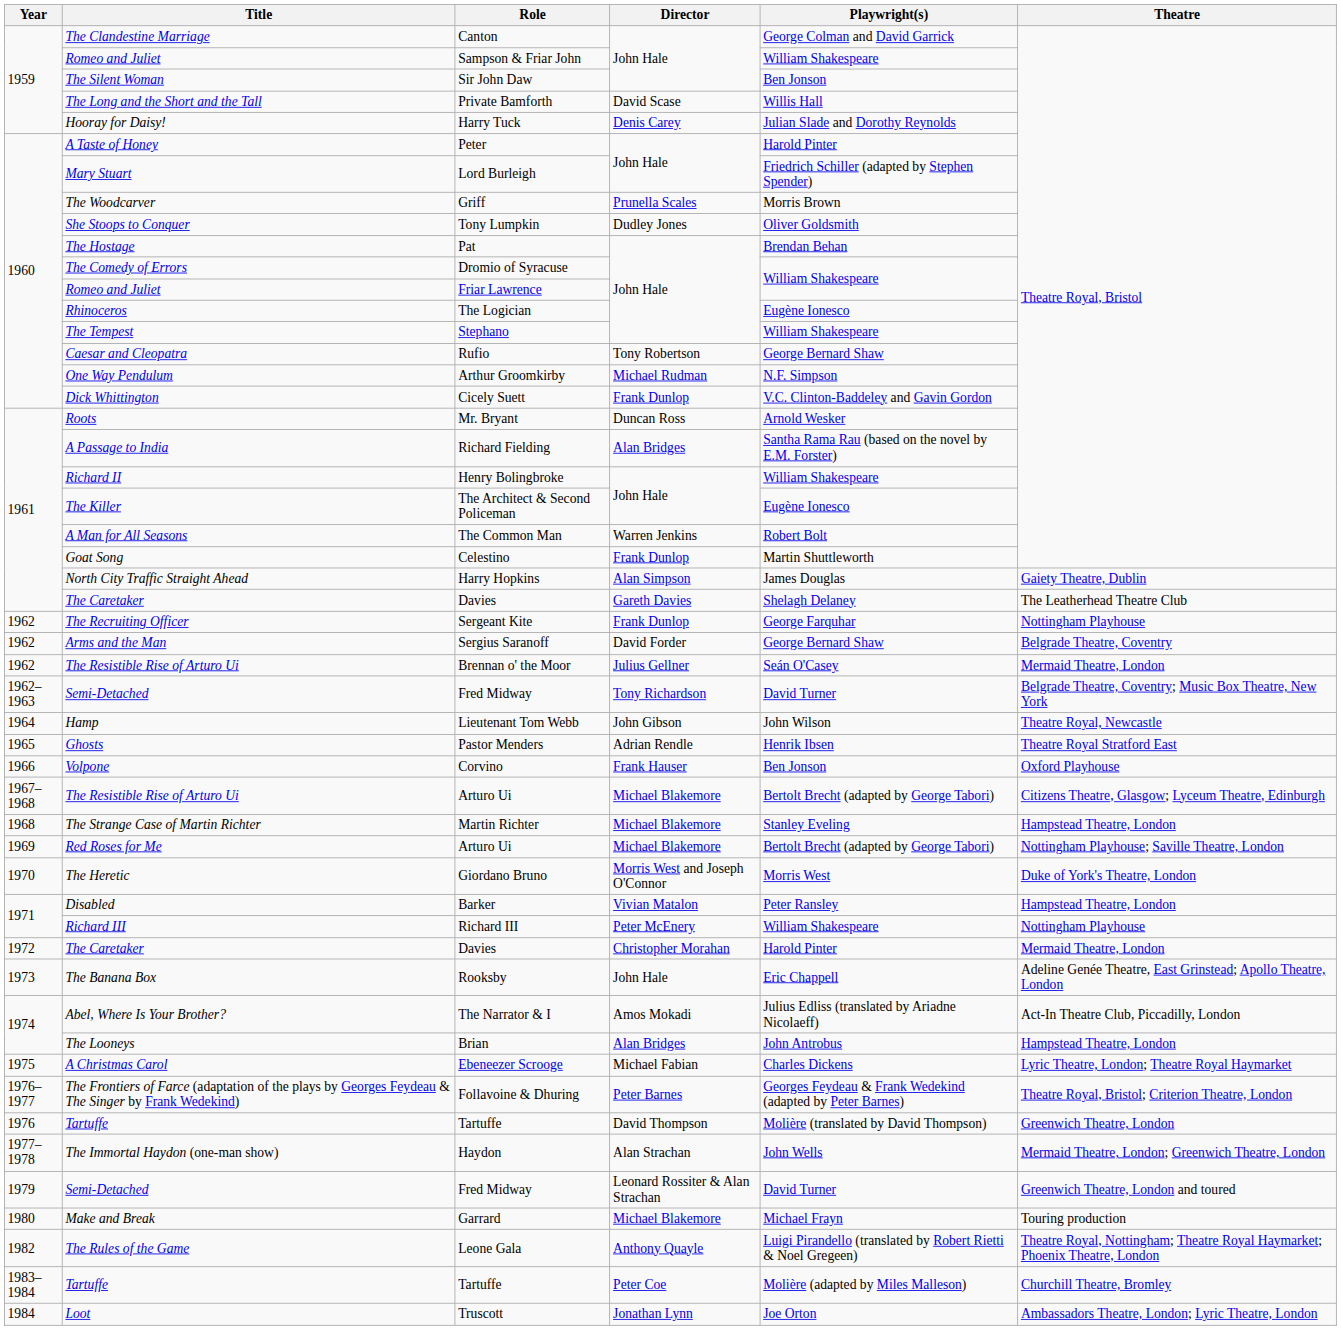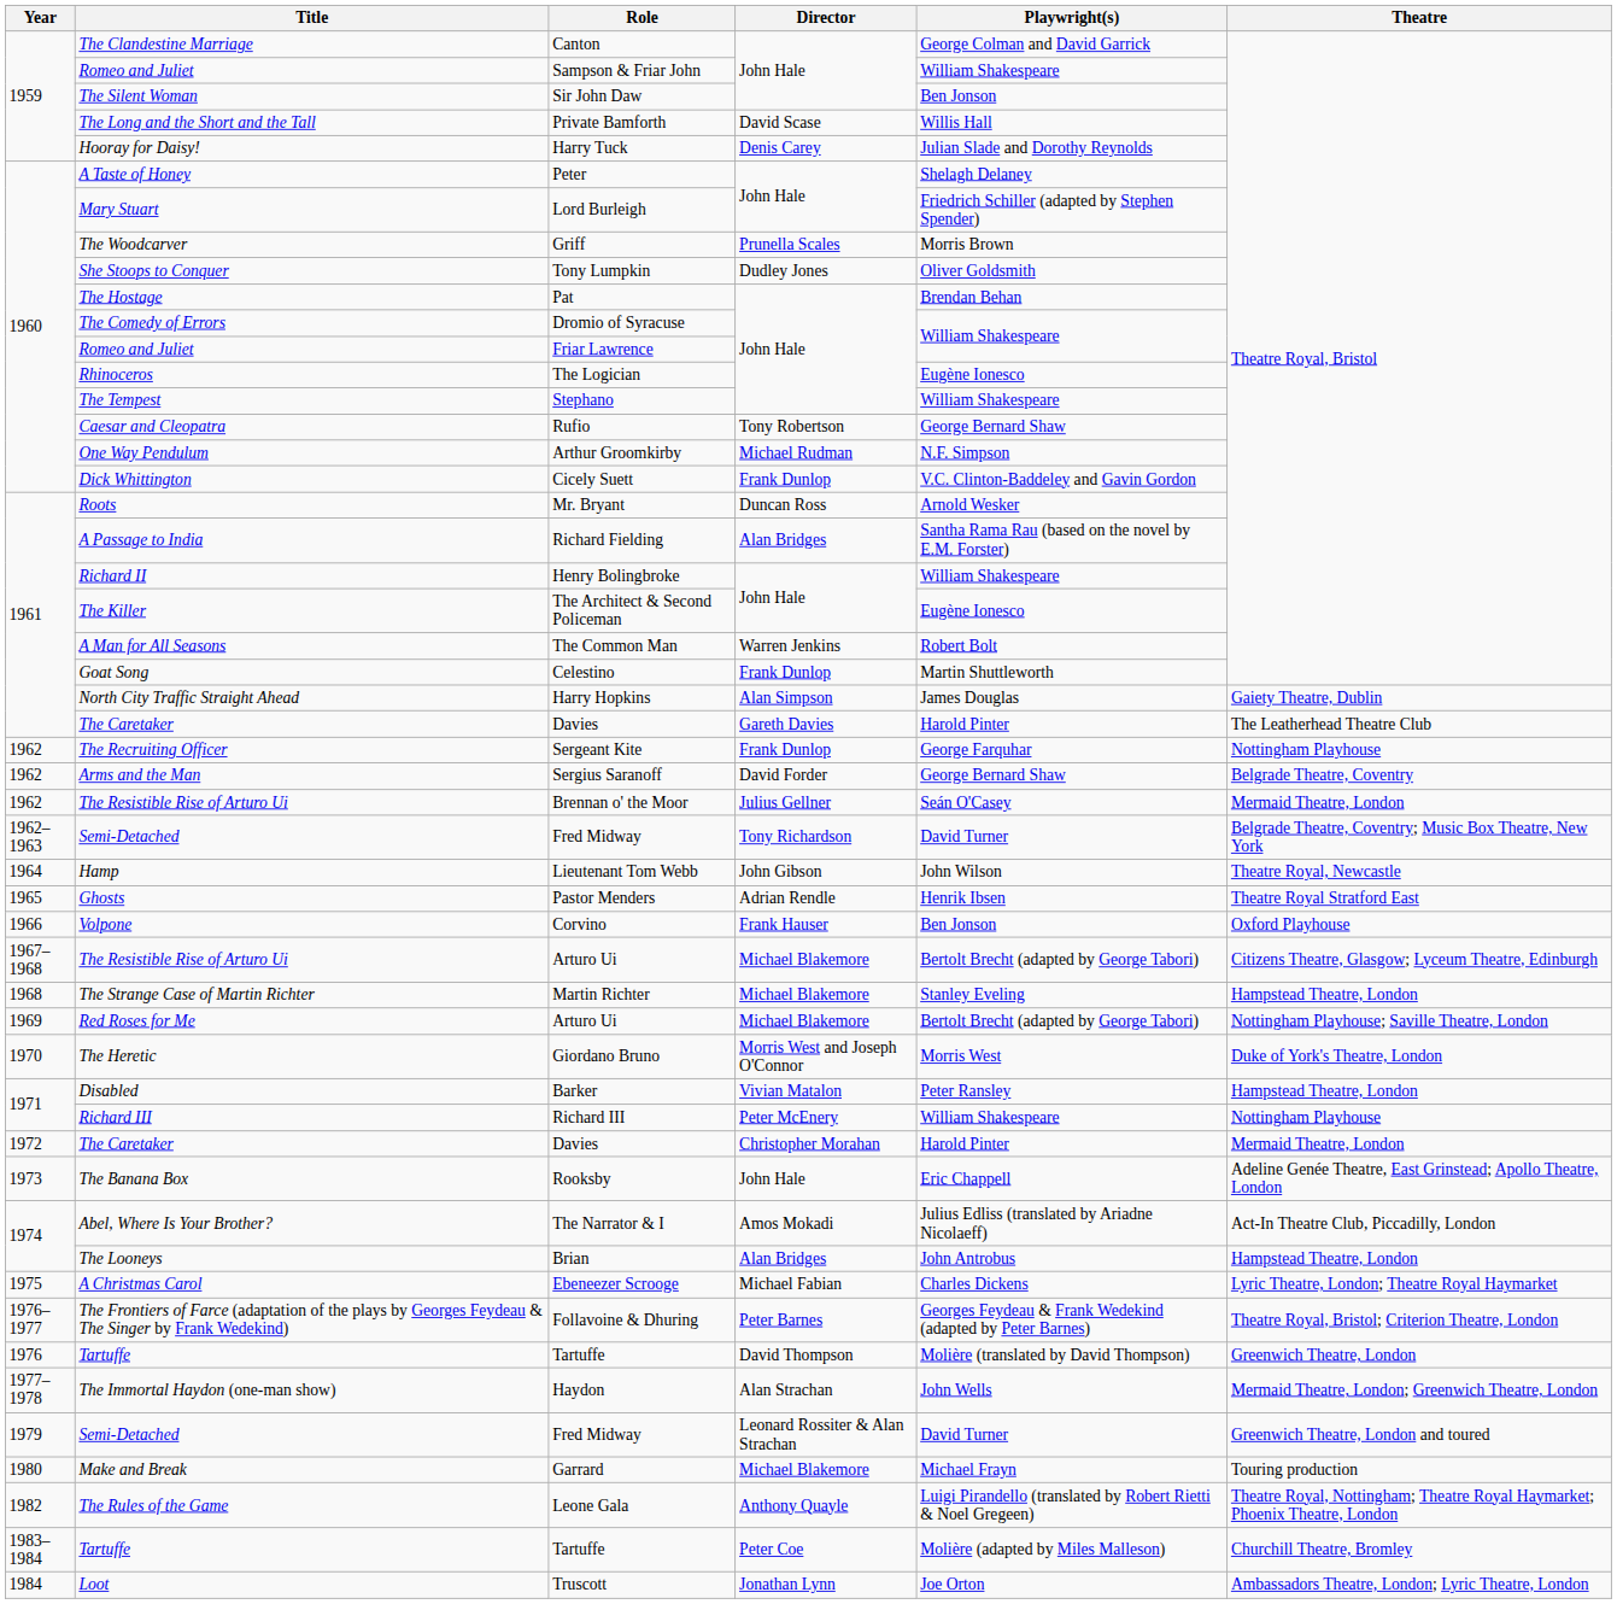Peter | Playwright(s): Harold Pinter -> Shelagh Delaney
1961 / Davies | Playwright(s): Shelagh Delaney -> Harold Pinter
